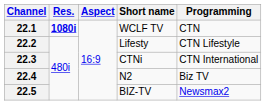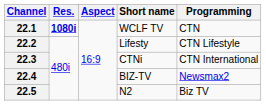22.4 | Short name: N2 -> BIZ-TV
22.4 | Programming: Biz TV -> Newsmax2
22.5 | Short name: BIZ-TV -> N2
22.5 | Programming: Newsmax2 -> Biz TV
